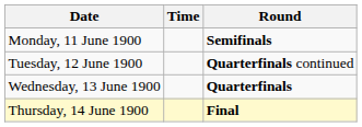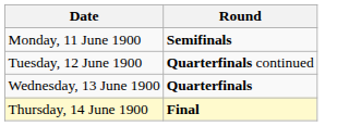- column: Time
